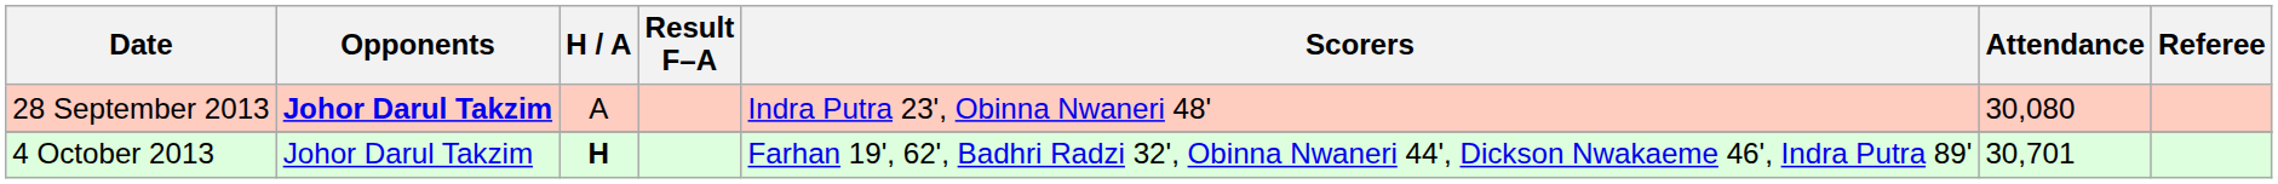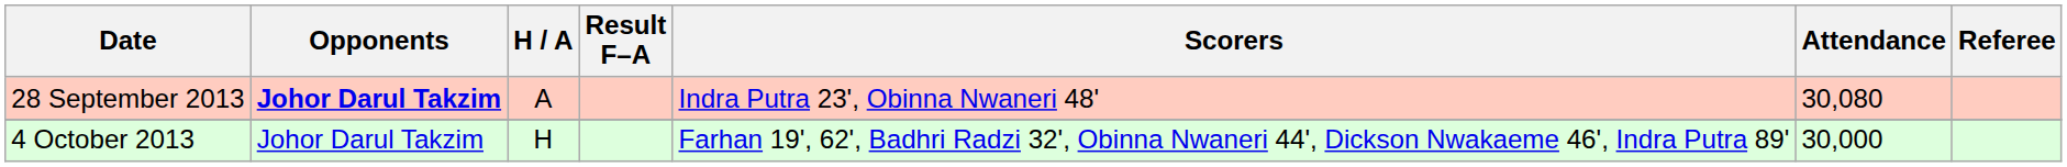4 October 2013 | H / A: bold -> normal
4 October 2013 | Attendance: 30,701 -> 30,000
